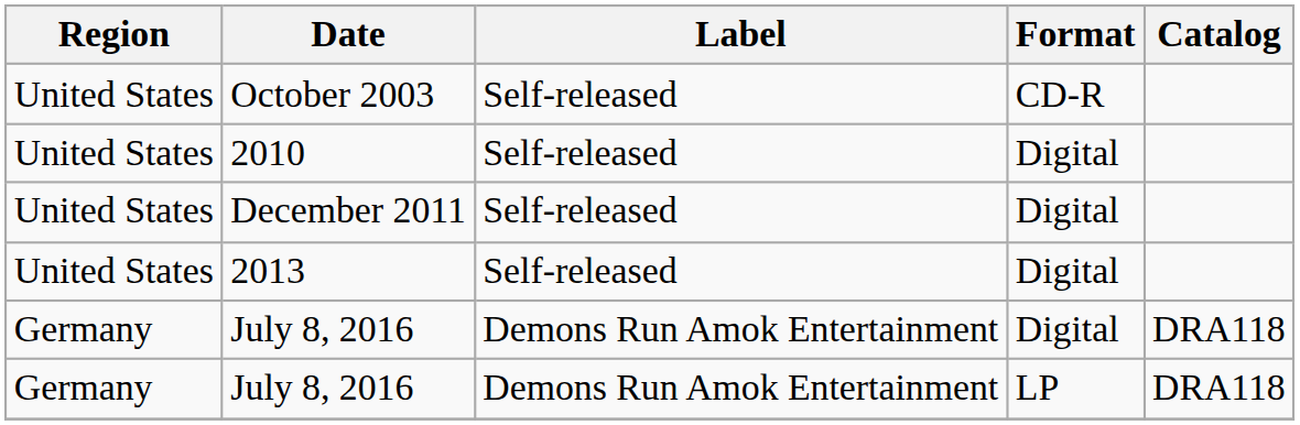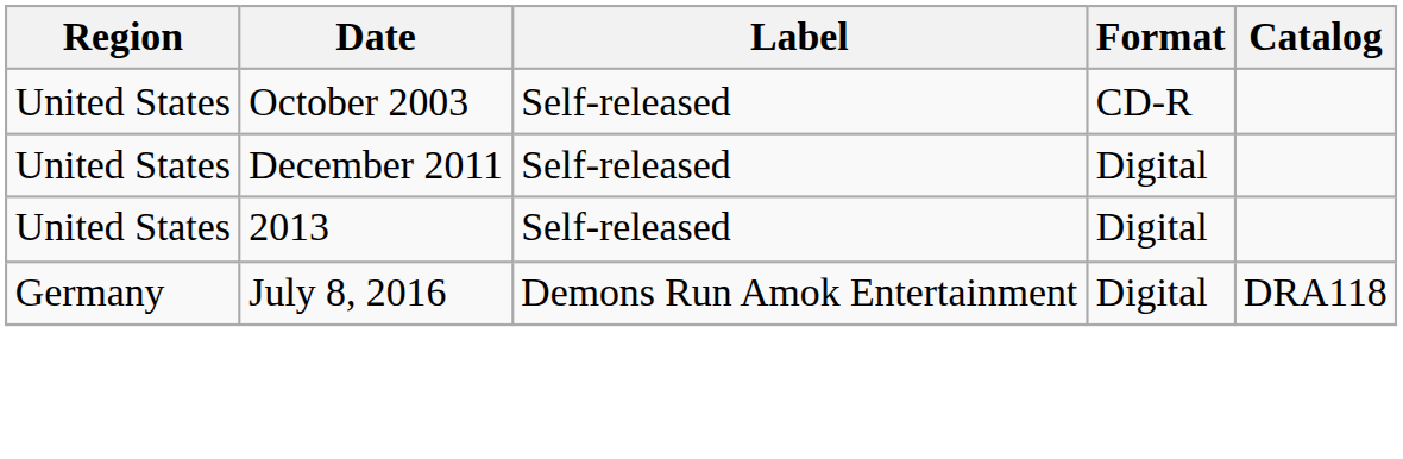- row: United States | 2010 | Self-released | Digital
- row: Germany | July 8, 2016 | Demons Run Amok Entertainment | LP | DRA118
